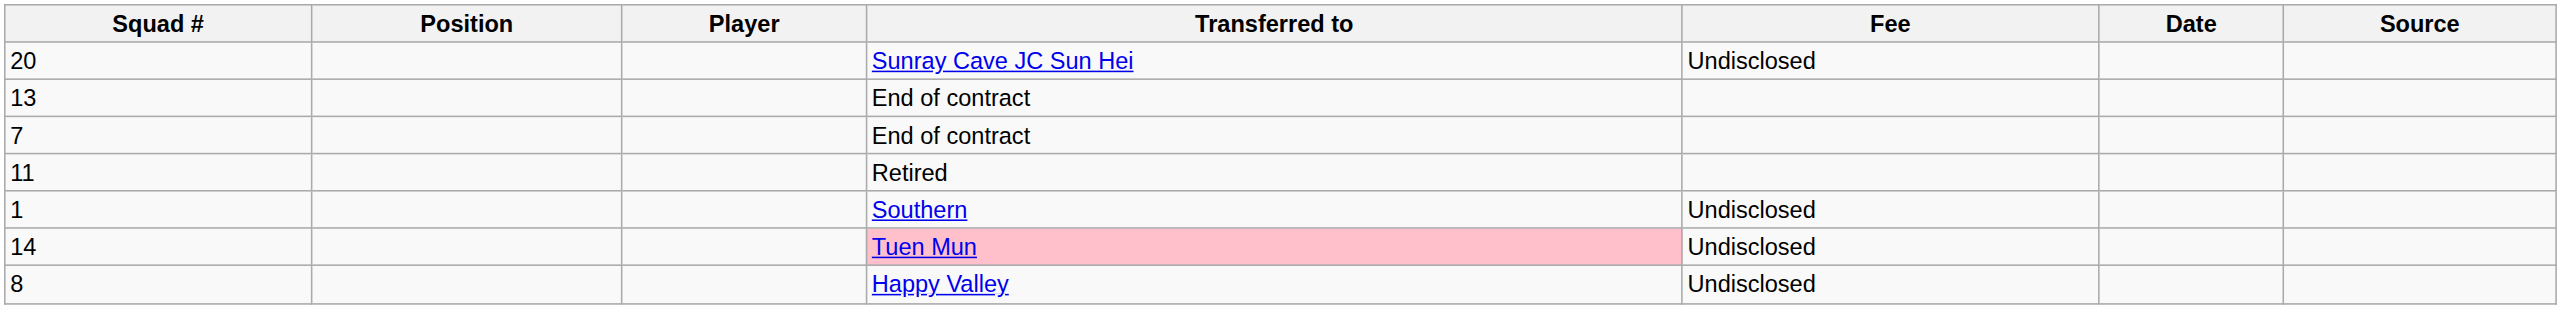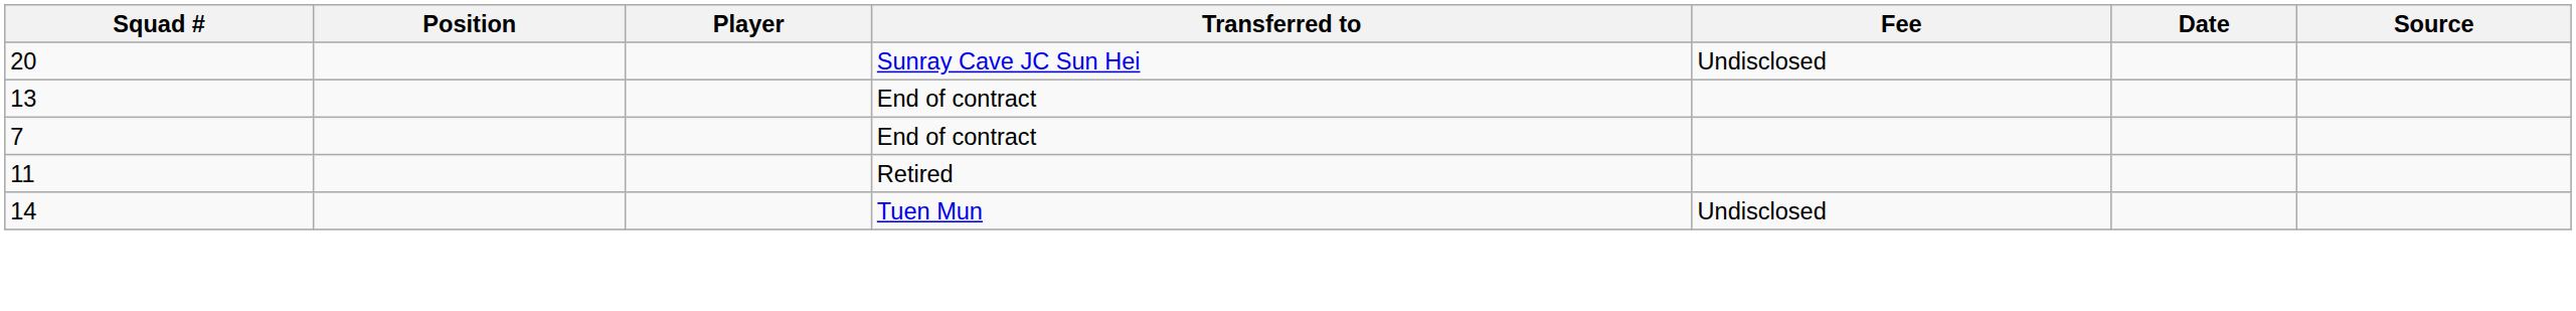- row: 1 | Southern | Undisclosed
14 | Transferred to: pink background -> no background
- row: 8 | Happy Valley | Undisclosed
